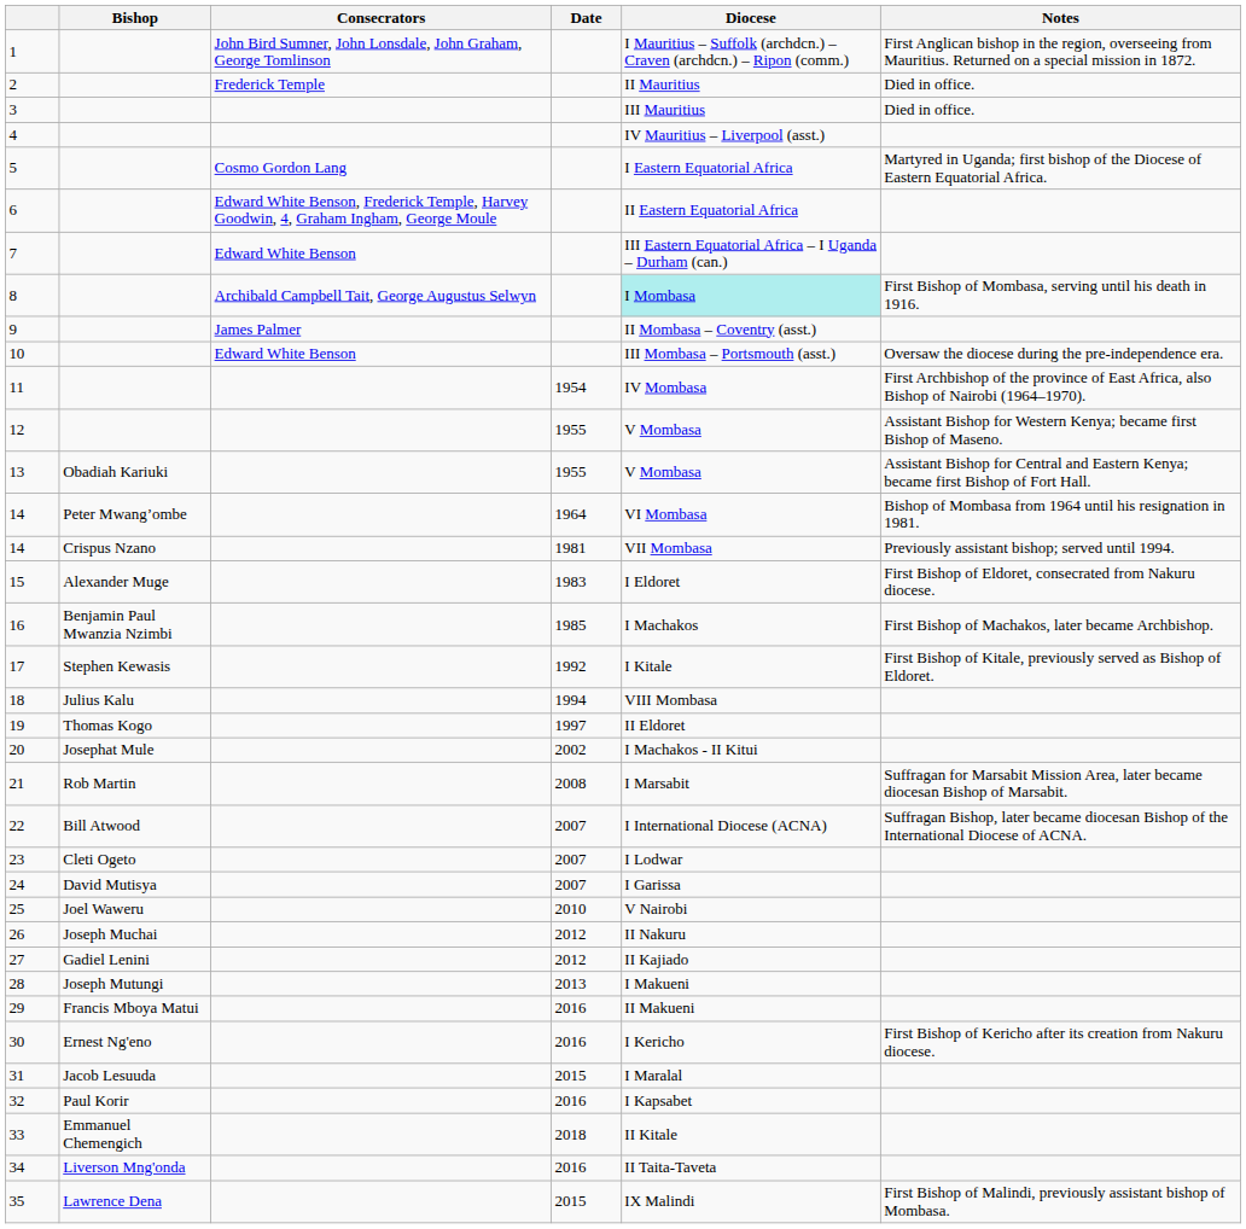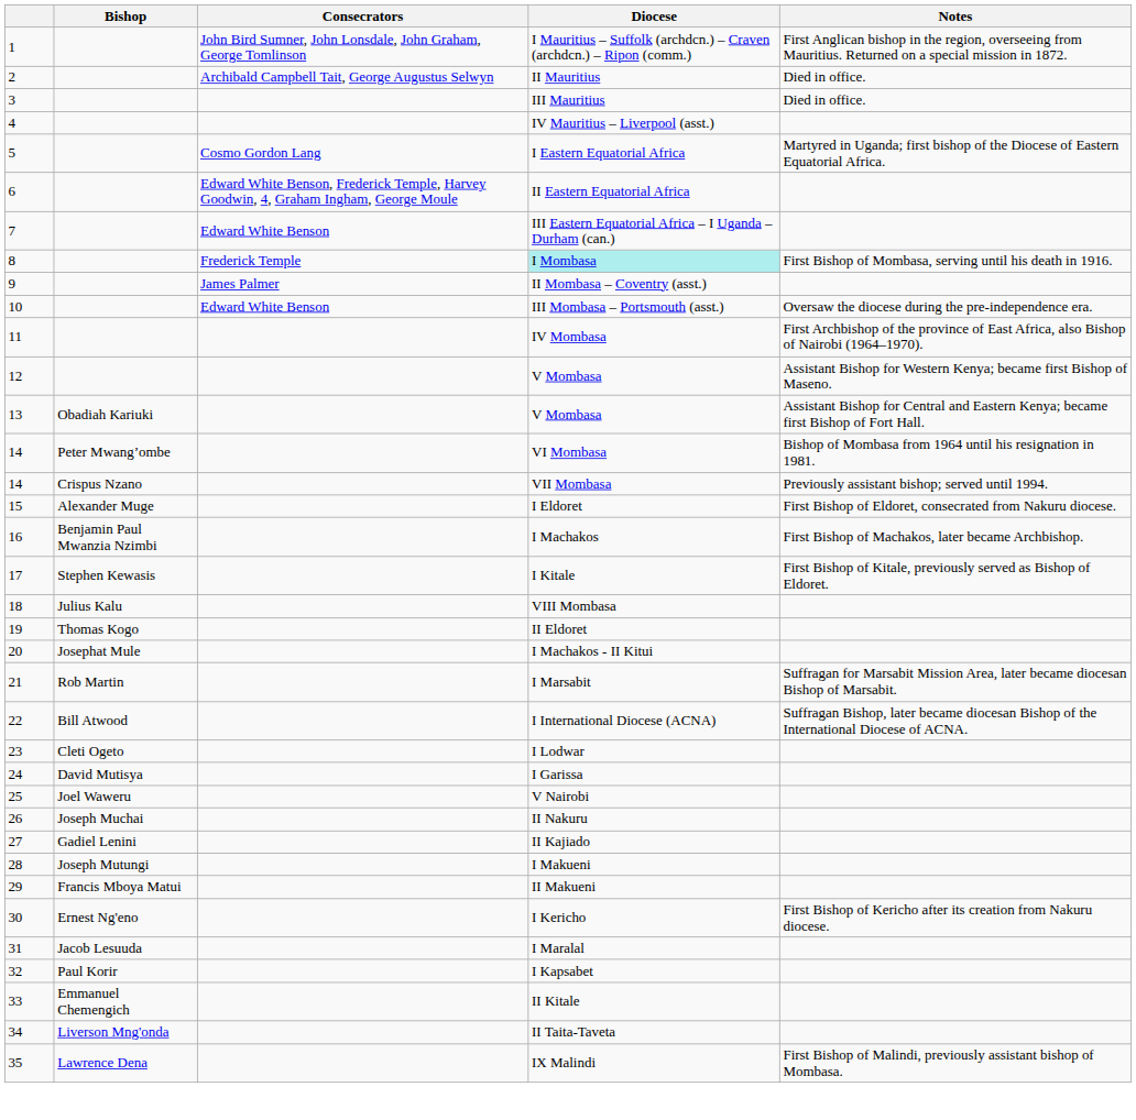- column: Date | 1954 | 1955 | 1955 | 1964 | 1981 | 1983 | 1985 | 1992 | 1994 | 1997 | 2002 | 2008 | 2007 | 2007 | 2007 | 2010 | 2012 | 2012 | 2013 | 2016 | 2016 | 2015 | 2016 | 2018 | 2016 | 2015
2 | Consecrators: Frederick Temple -> Archibald Campbell Tait, George Augustus Selwyn
8 | Consecrators: Archibald Campbell Tait, George Augustus Selwyn -> Frederick Temple
